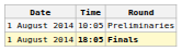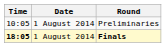columns swapped: Date <-> Time
